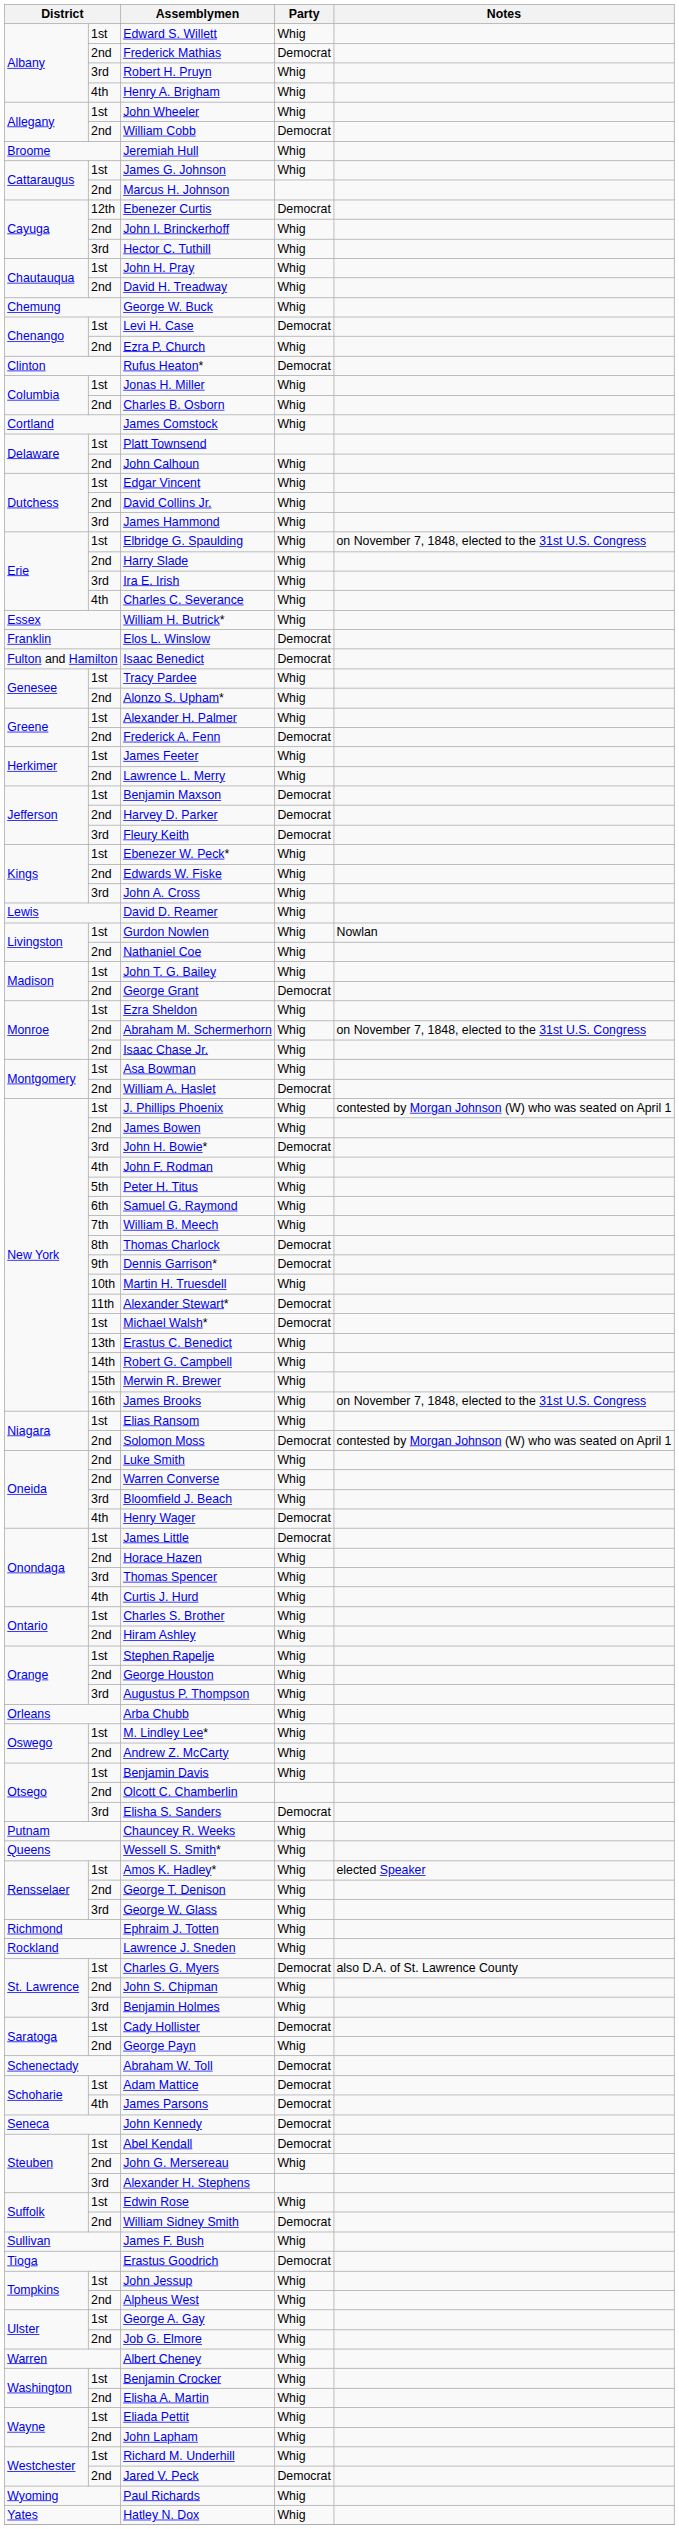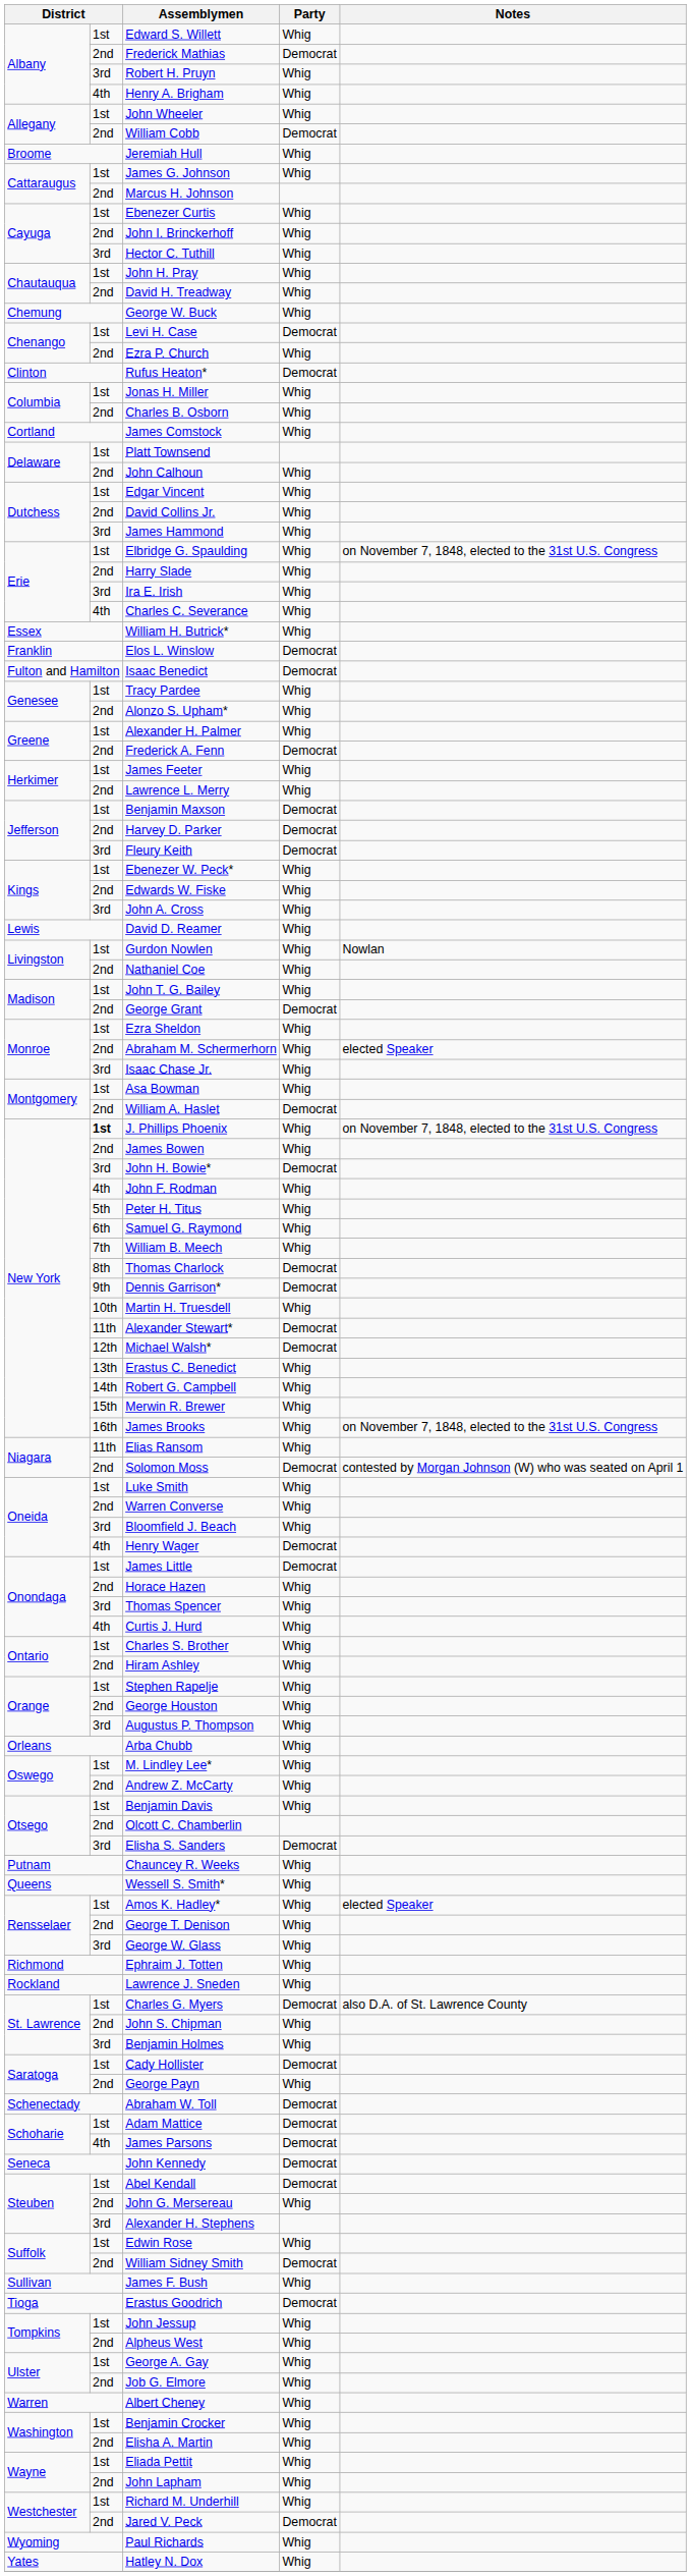Ebenezer Curtis | column 2: 12th -> 1st
Ebenezer Curtis | Party: Democrat -> Whig
Abraham M. Schermerhorn | Notes: on November 7, 1848, elected to the 31st U.S. Congress -> elected Speaker
Isaac Chase Jr. | column 2: 2nd -> 3rd
J. Phillips Phoenix | column 2: normal -> bold
J. Phillips Phoenix | Notes: contested by Morgan Johnson (W) who was seated on April 1 -> on November 7, 1848, elected to the 31st U.S. Congress
Michael Walsh* | column 2: 1st -> 12th
Elias Ransom | column 2: 1st -> 11th
Luke Smith | column 2: 2nd -> 1st
